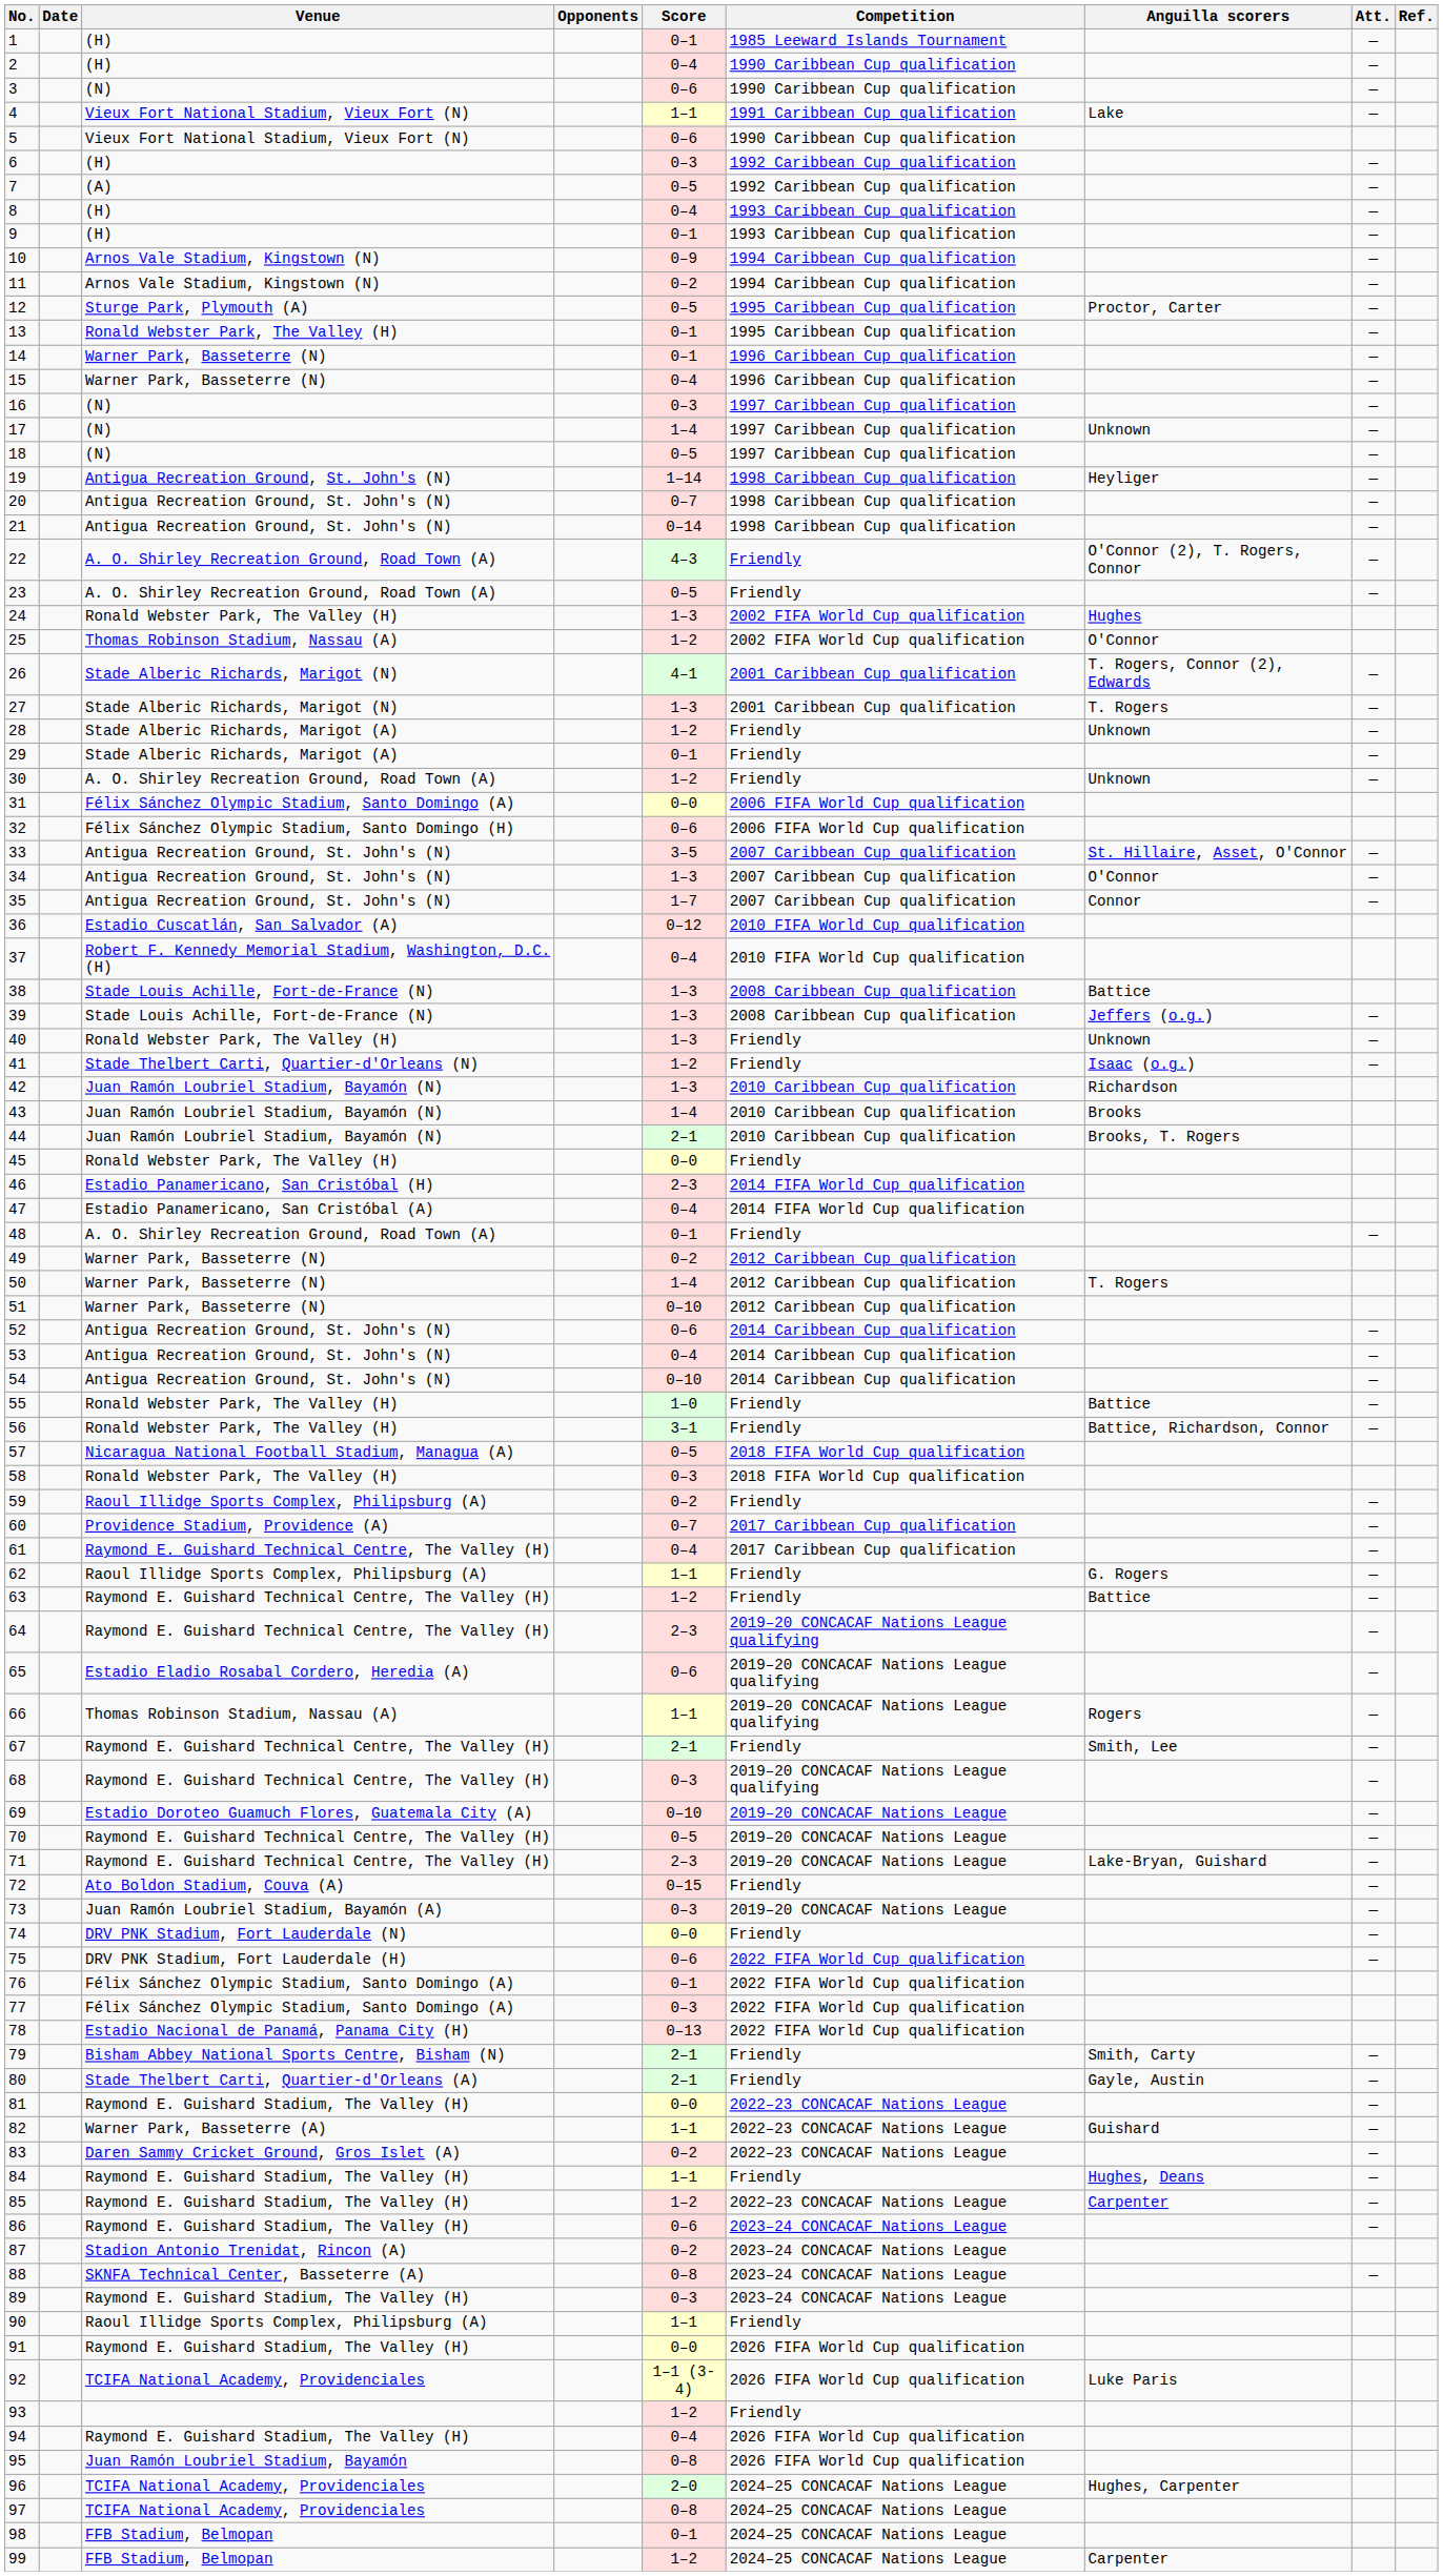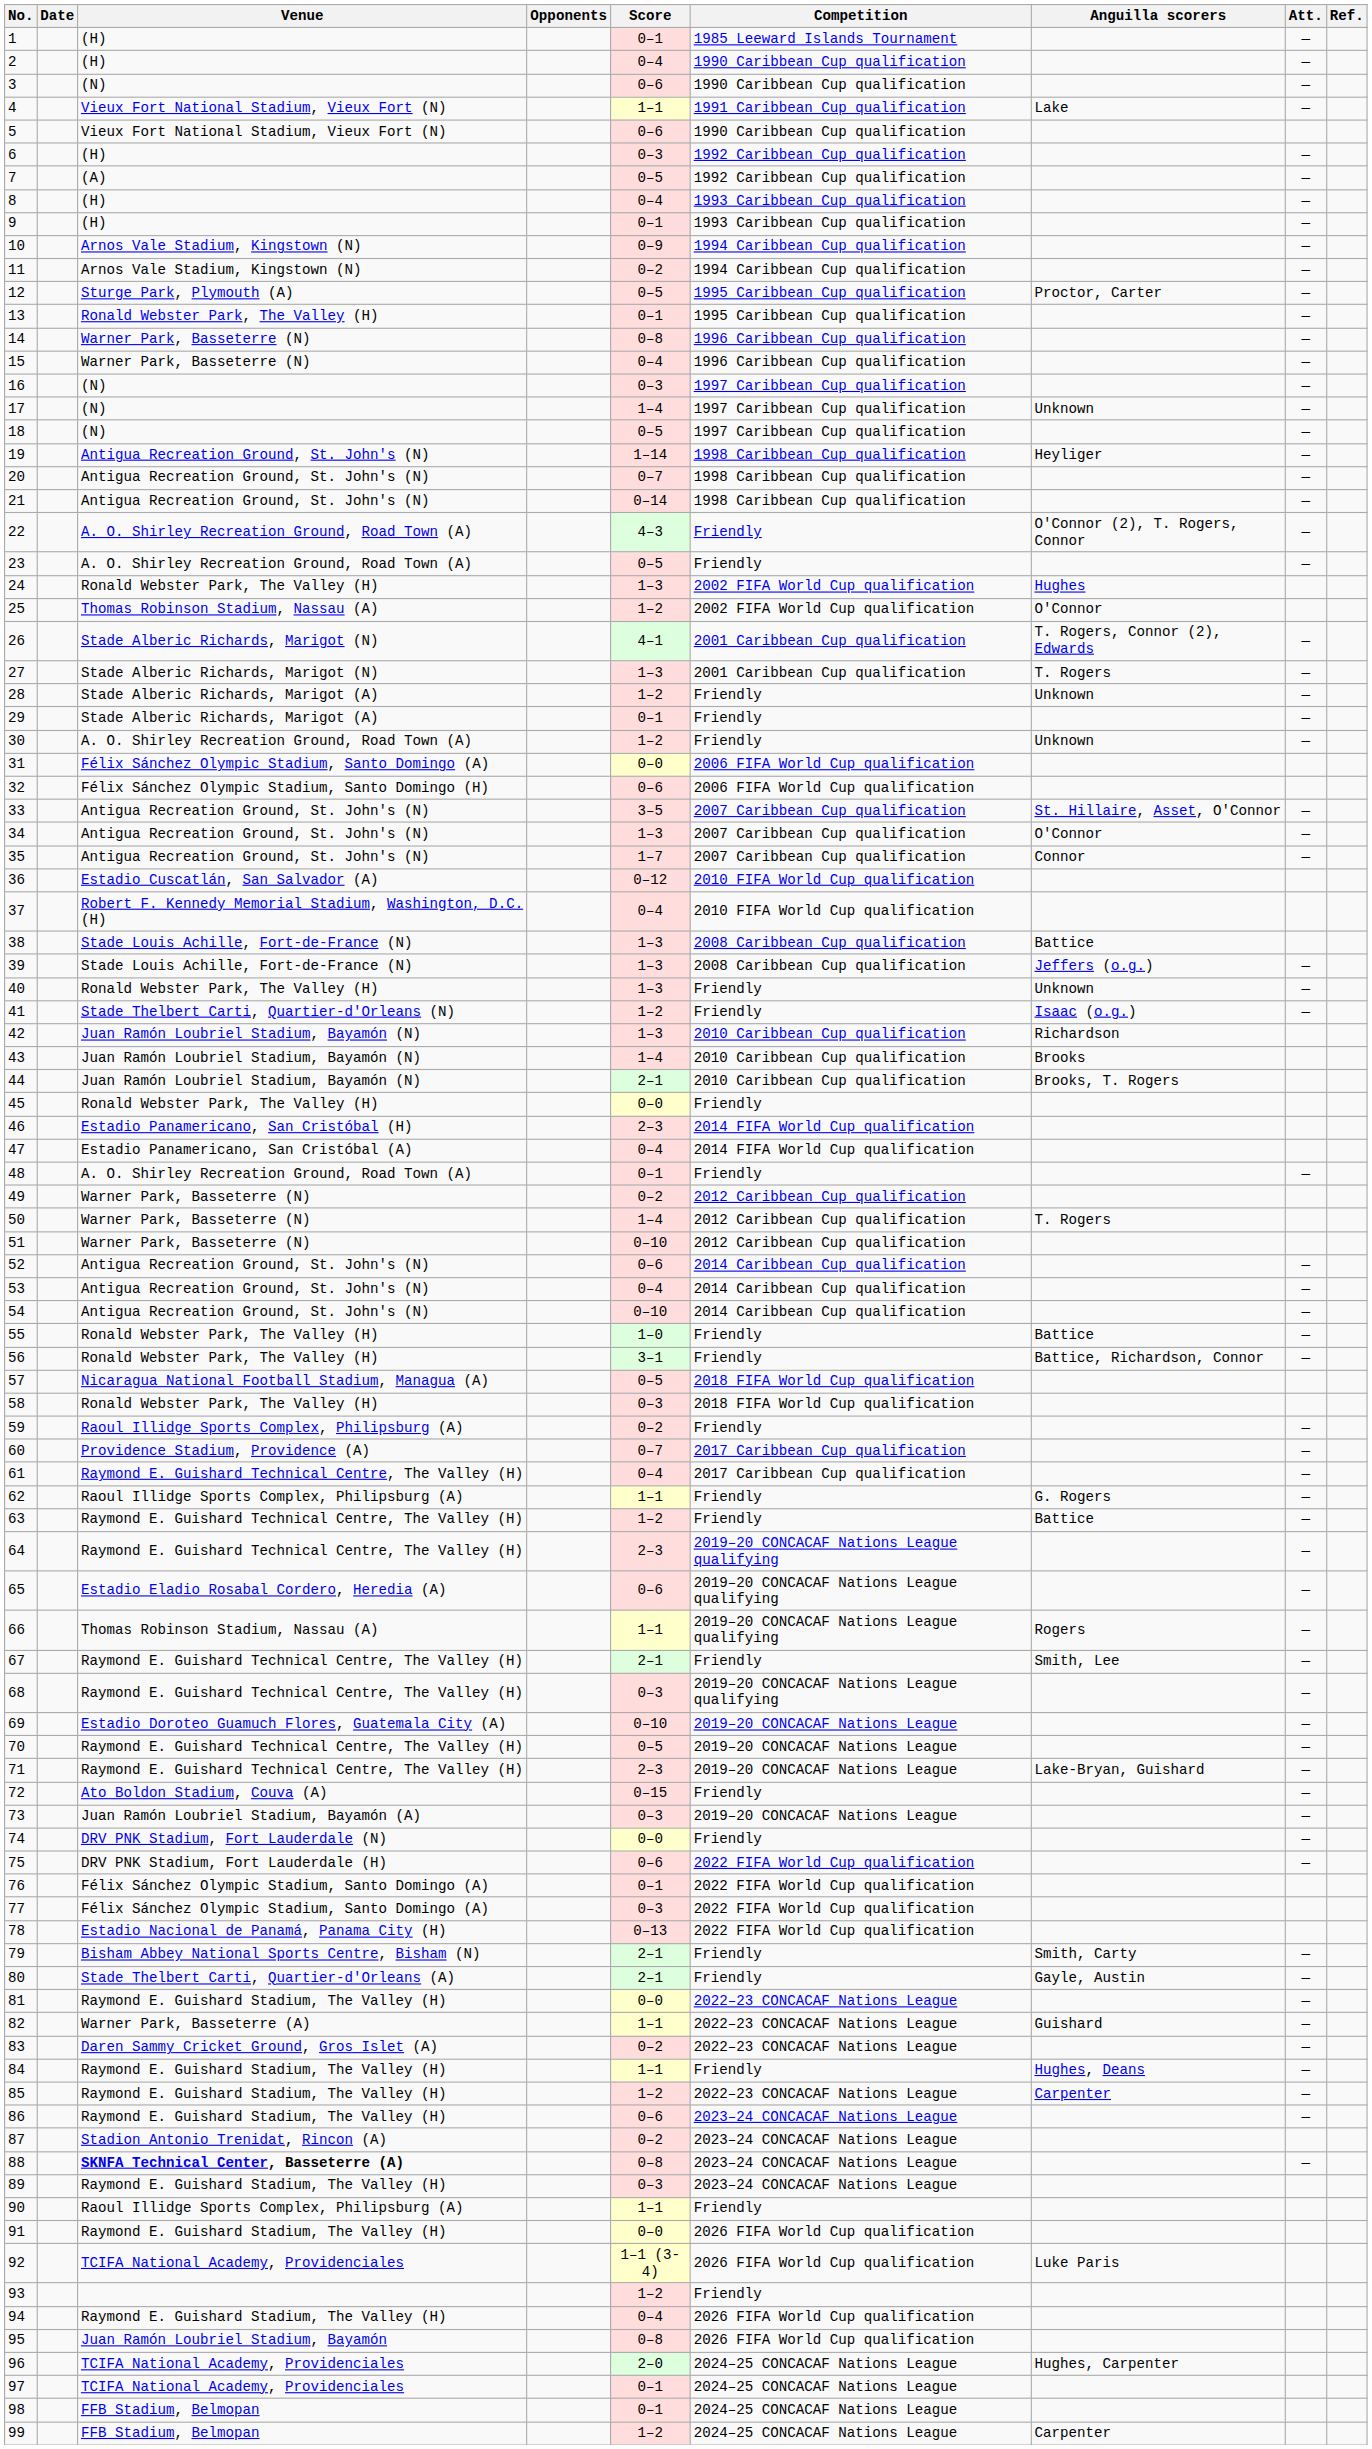14 | Score: 0–1 -> 0–8
88 | Venue: normal -> bold
97 | Score: 0–8 -> 0–1
